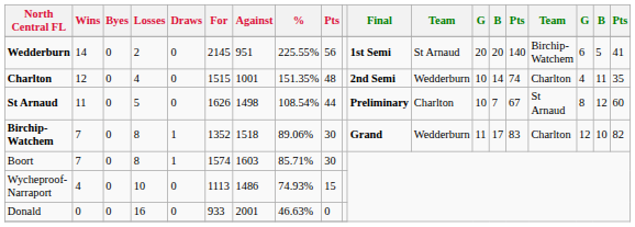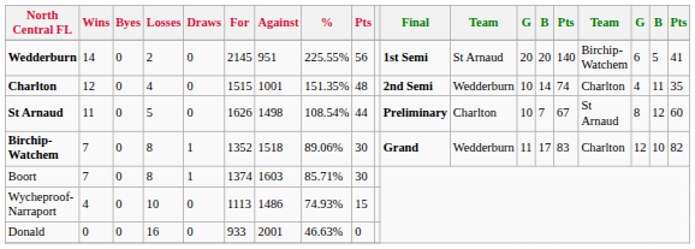Boort | For: 1574 -> 1374
